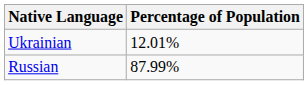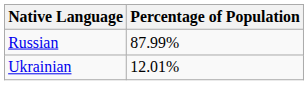rows swapped: Ukrainian <-> Russian
